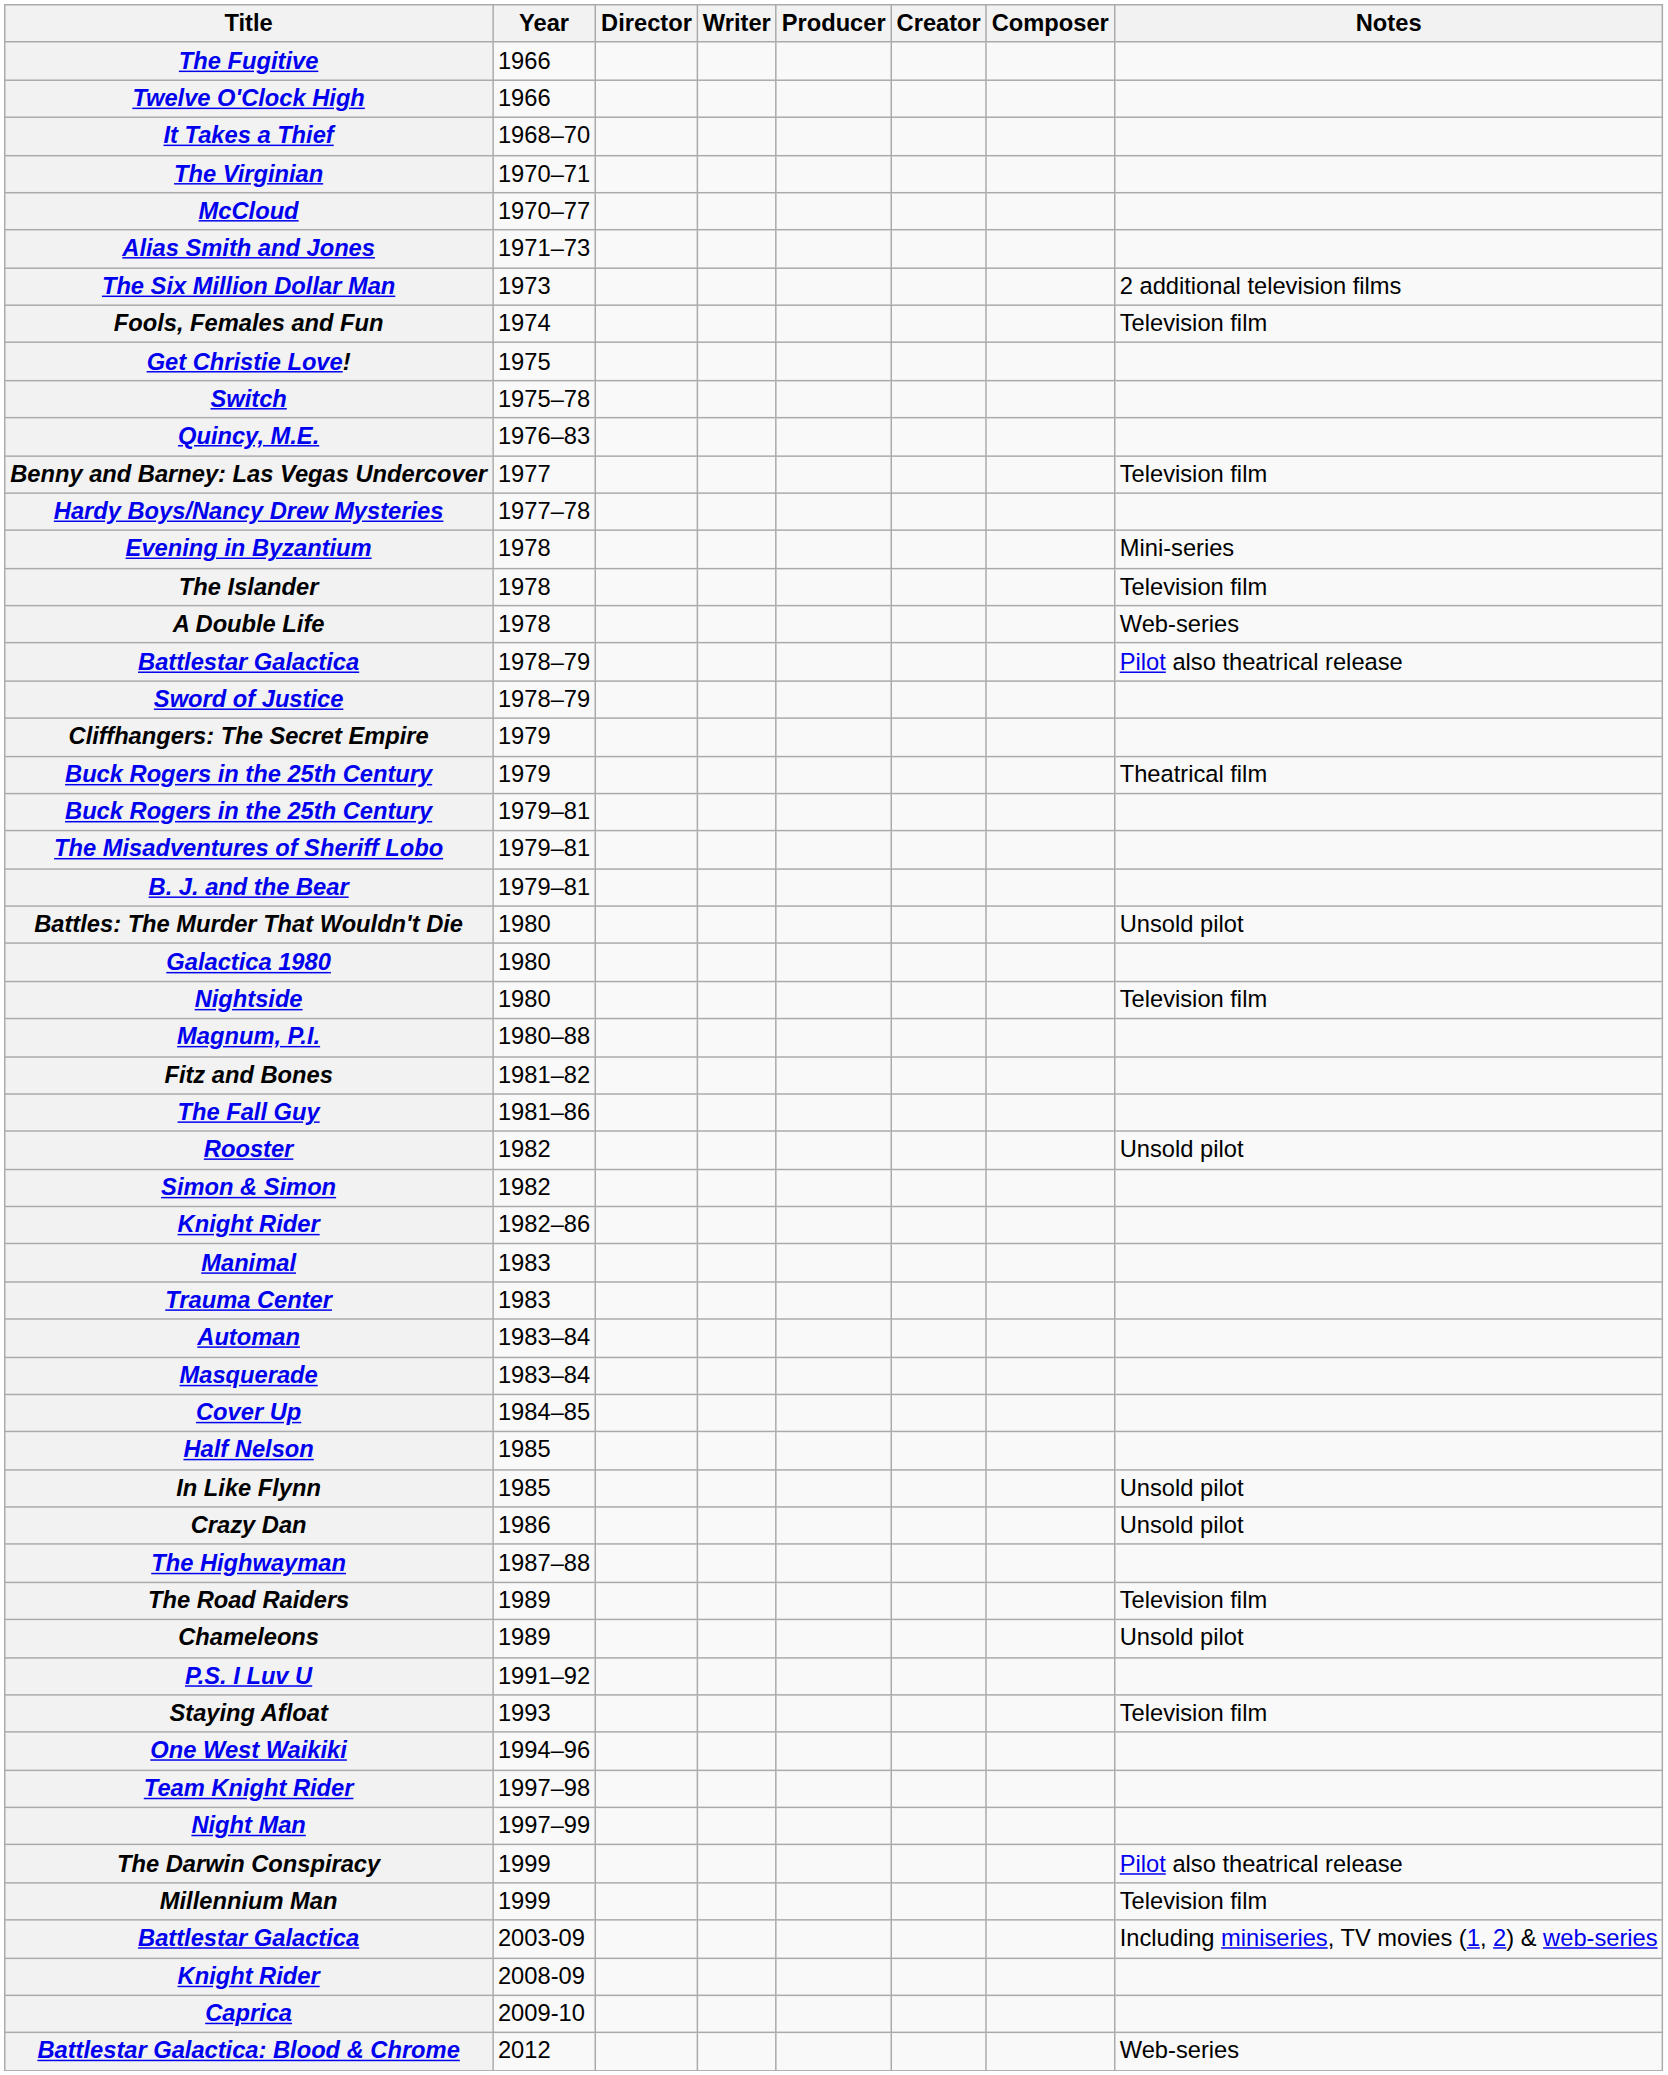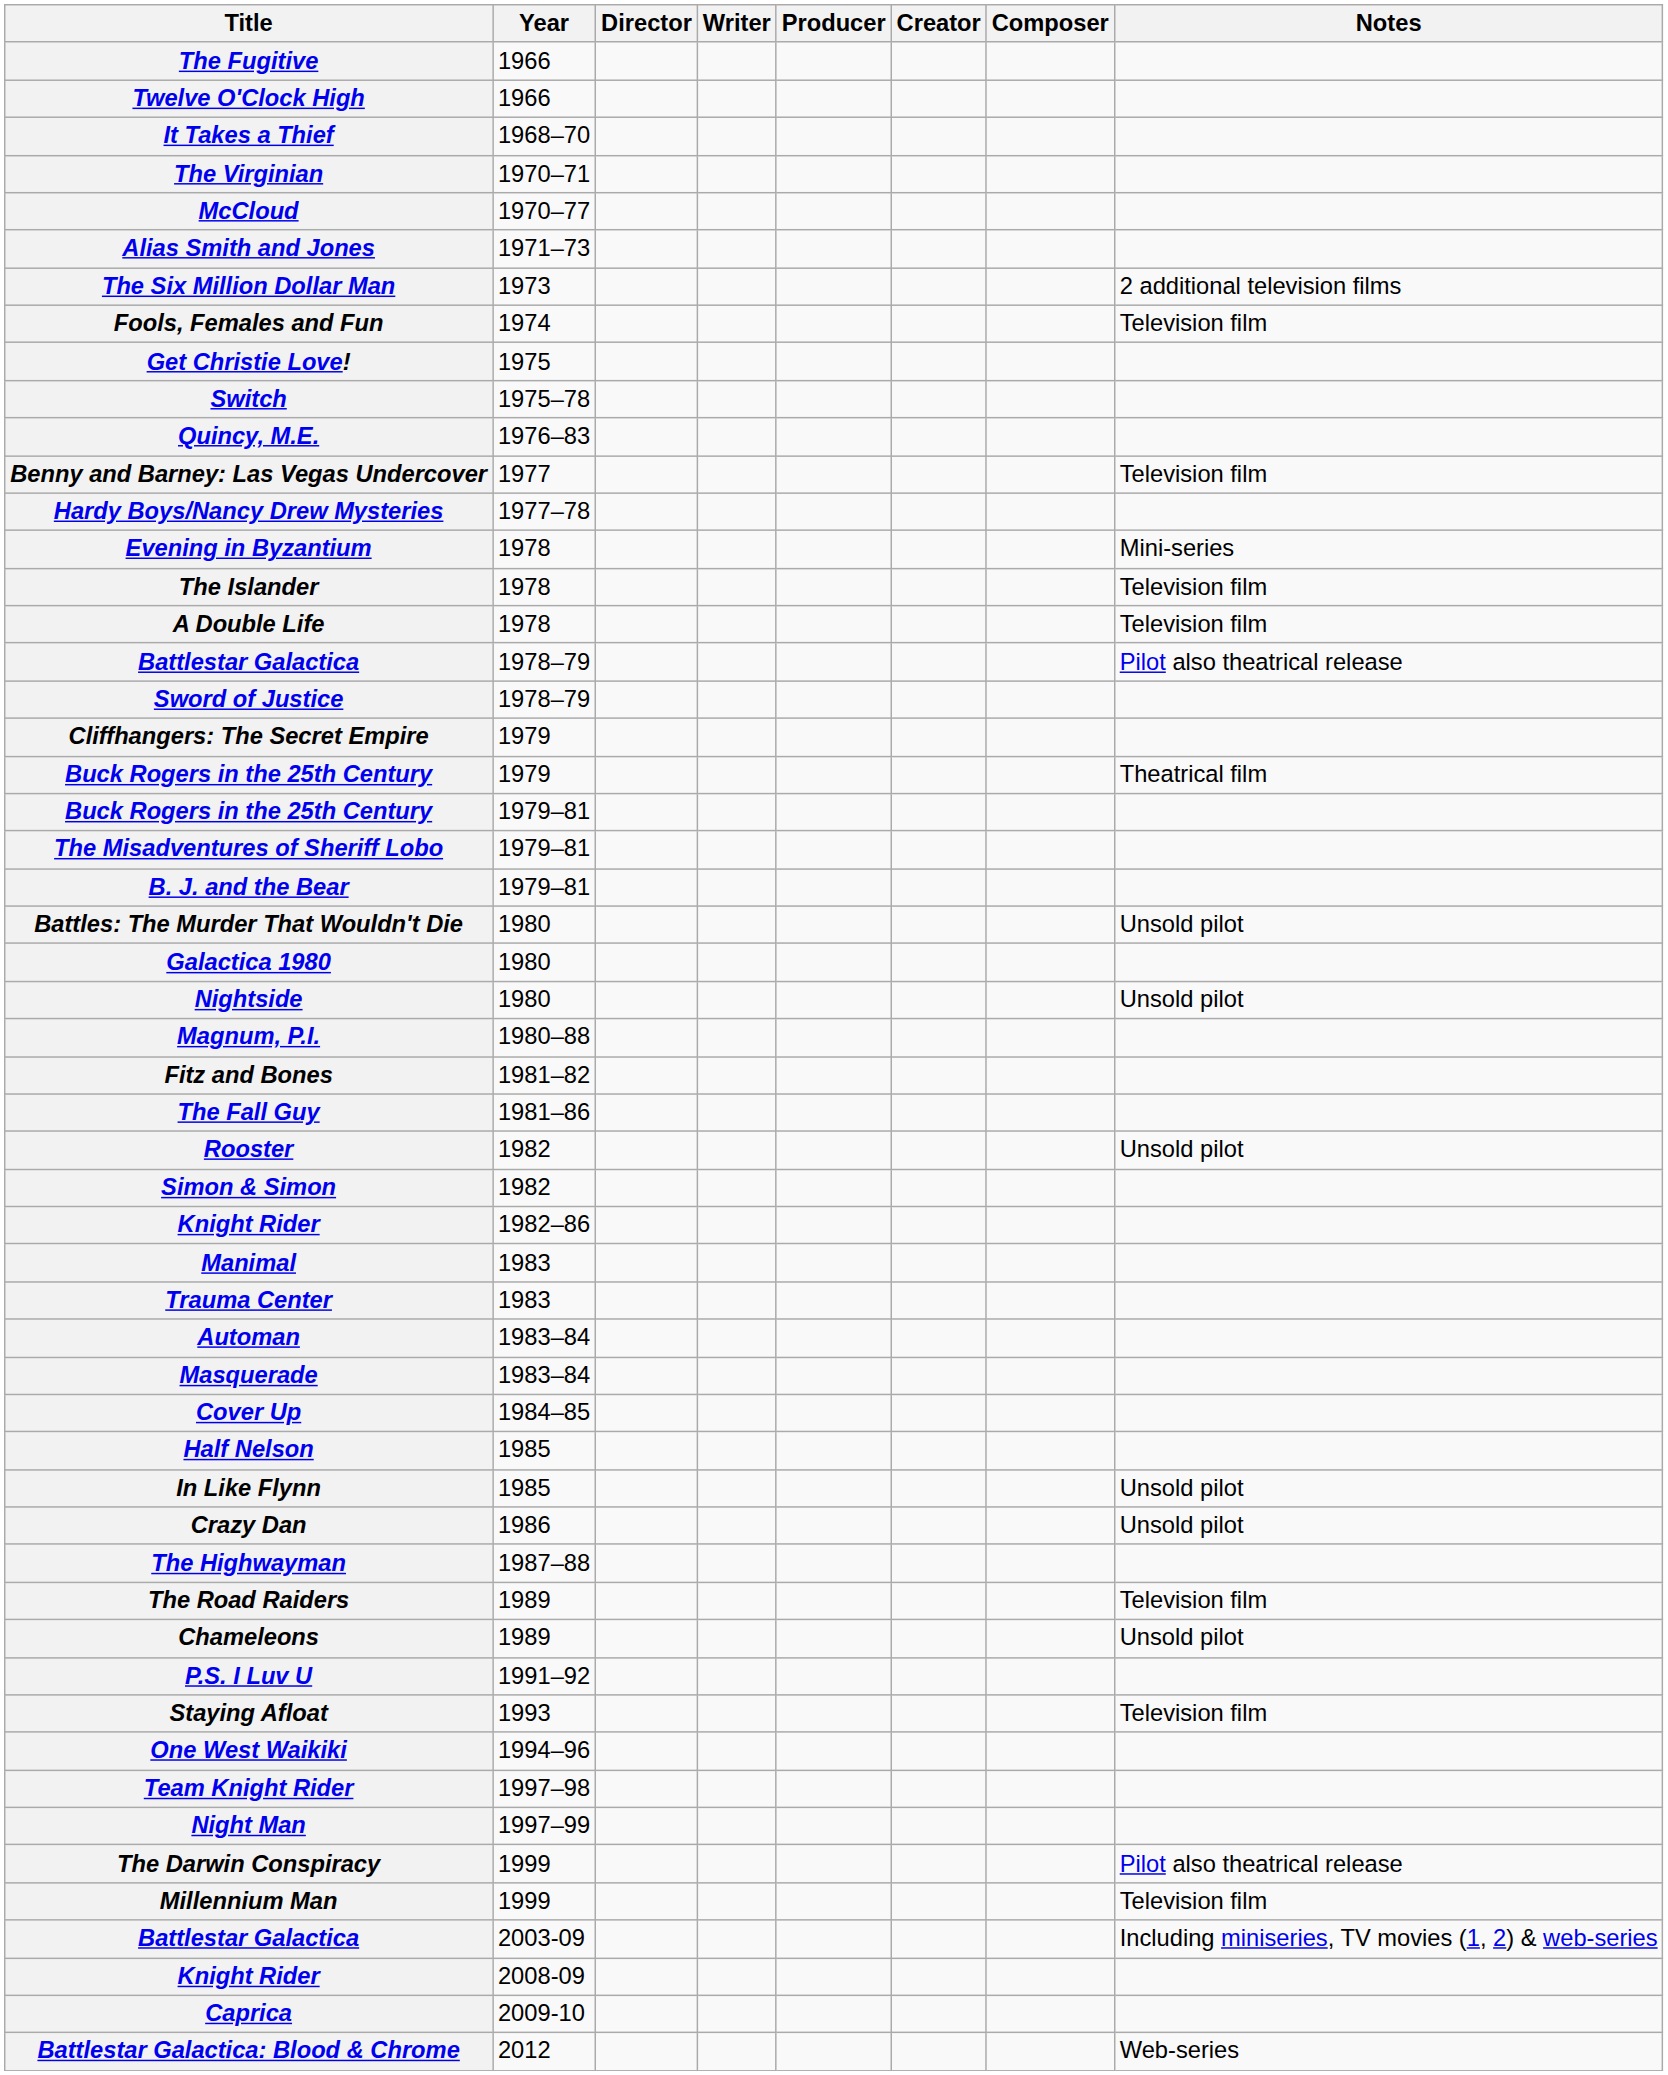A Double Life | Notes: Web-series -> Television film
Nightside | Notes: Television film -> Unsold pilot
